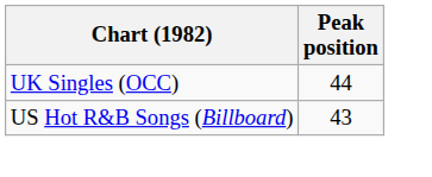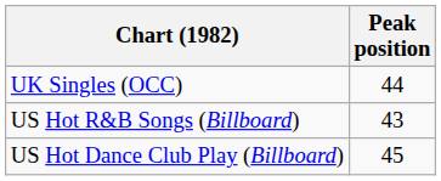+ row: US Hot Dance Club Play (Billboard) | 45
